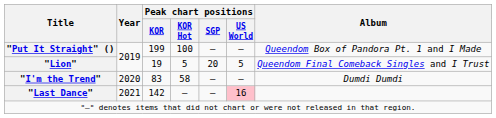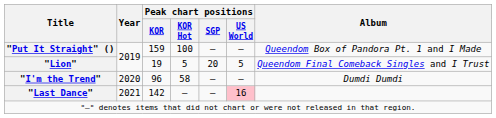"Put It Straight" () | Peak chart positions / KOR: 199 -> 159
"I'm the Trend" | Peak chart positions / KOR: 83 -> 96
